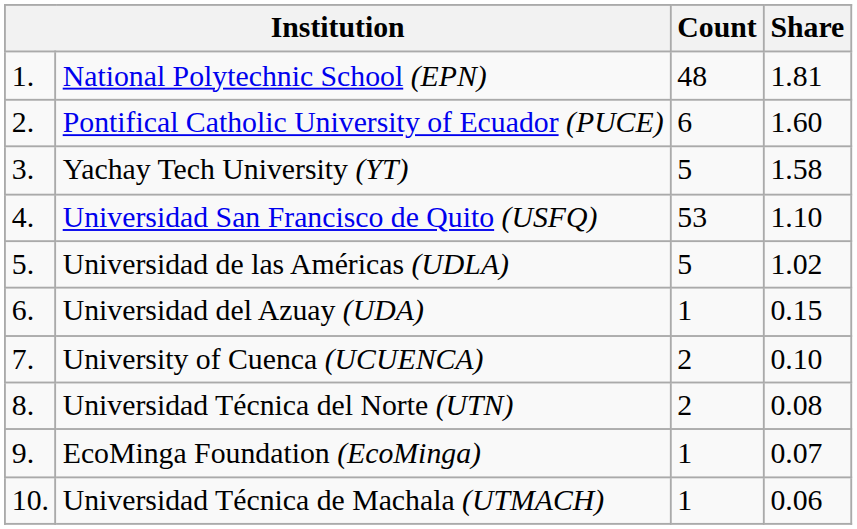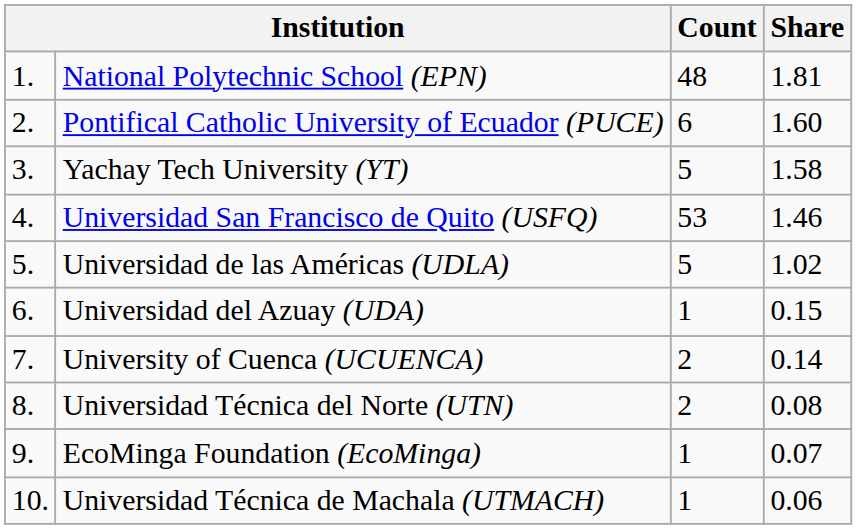Universidad San Francisco de Quito (USFQ) | Share: 1.10 -> 1.46
University of Cuenca (UCUENCA) | Share: 0.10 -> 0.14
